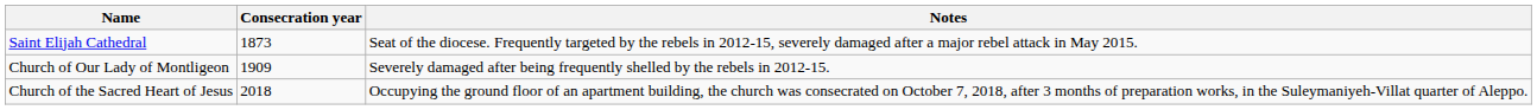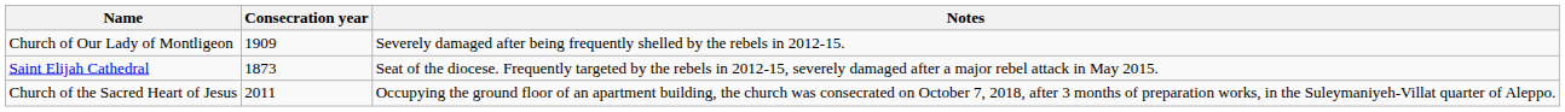rows swapped: Saint Elijah Cathedral <-> Church of Our Lady of Montligeon
Church of the Sacred Heart of Jesus | Consecration year: 2018 -> 2011
